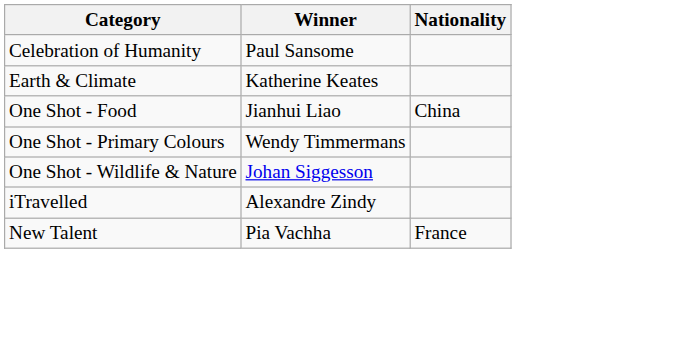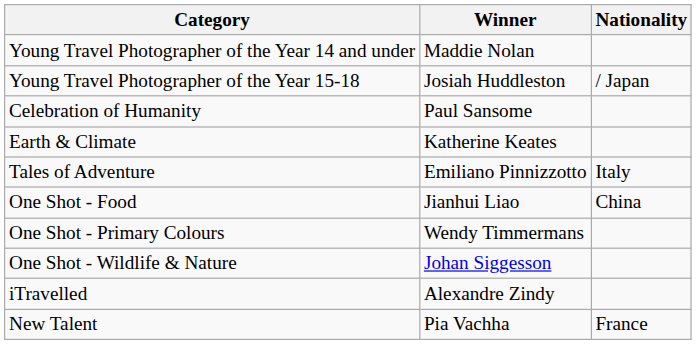+ row: Young Travel Photographer of the Year 14 and under | Maddie Nolan
+ row: Young Travel Photographer of the Year 15-18 | Josiah Huddleston | / Japan
+ row: Tales of Adventure | Emiliano Pinnizzotto | Italy
